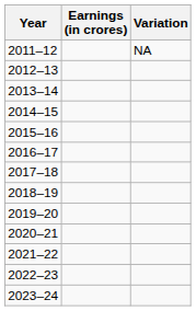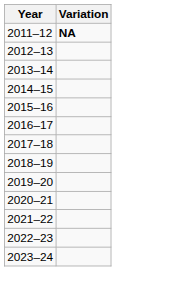- column: Earnings (in crores)
2011–12 | Variation: normal -> bold
